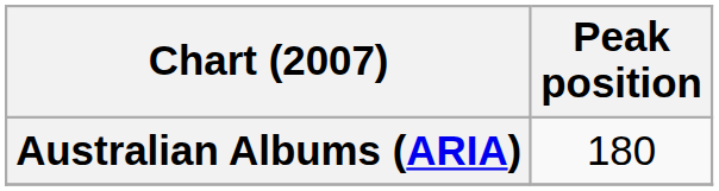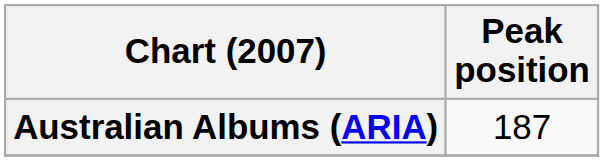Australian Albums (ARIA) | Peak position: 180 -> 187
